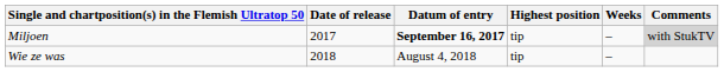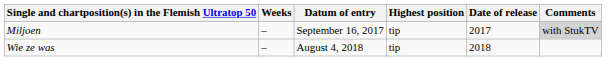columns swapped: Date of release <-> Weeks
Miljoen | Datum of entry: bold -> normal
